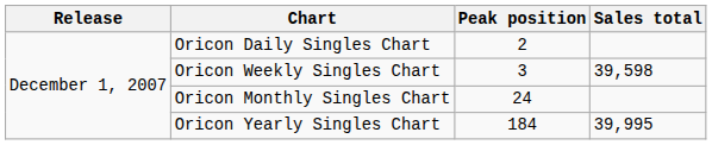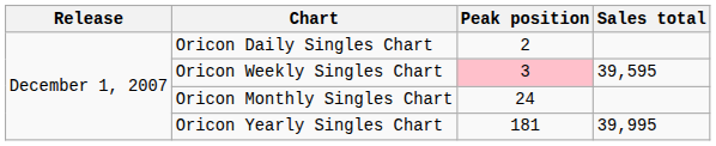Oricon Weekly Singles Chart | Peak position: no background -> pink background
Oricon Weekly Singles Chart | Sales total: 39,598 -> 39,595
Oricon Yearly Singles Chart | Peak position: 184 -> 181
